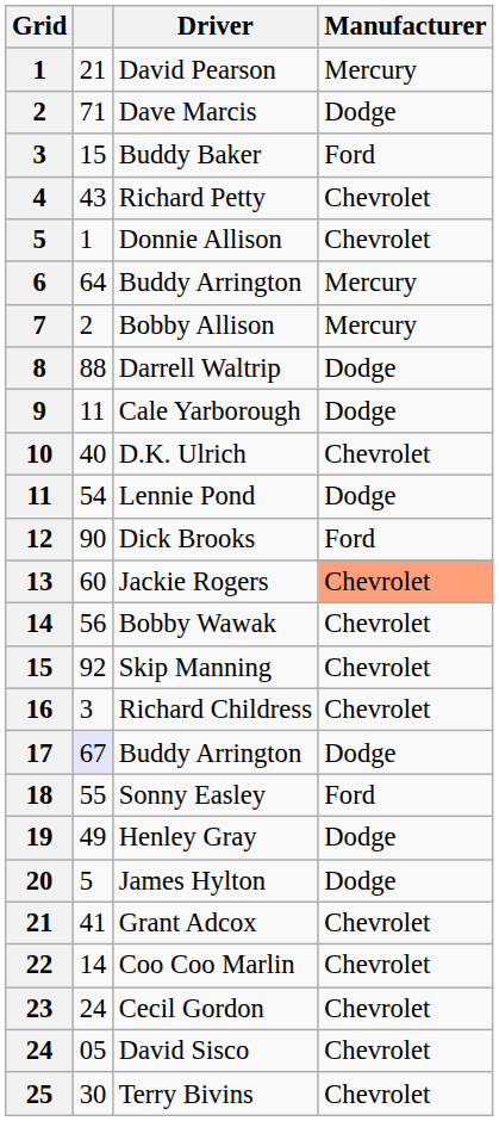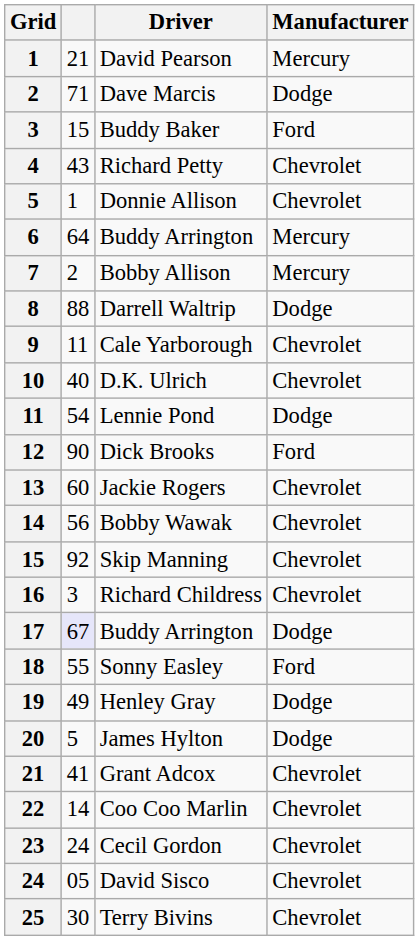Cale Yarborough | Manufacturer: Dodge -> Chevrolet
Jackie Rogers | Manufacturer: lightsalmon background -> no background
